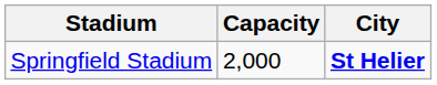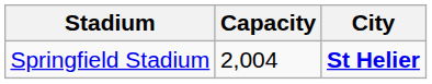Springfield Stadium | Capacity: 2,000 -> 2,004
